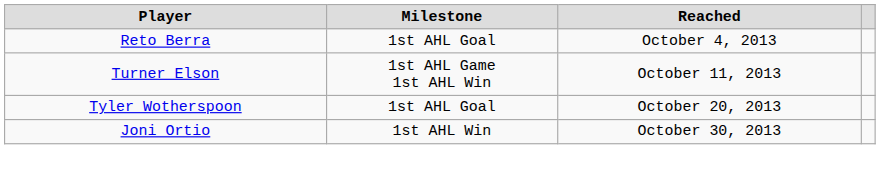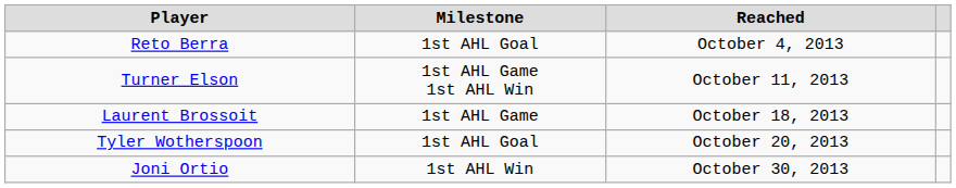+ row: Laurent Brossoit | 1st AHL Game | October 18, 2013
